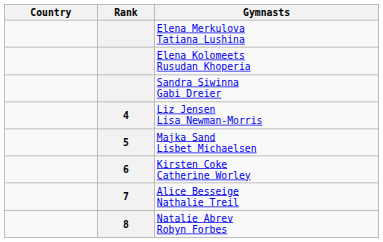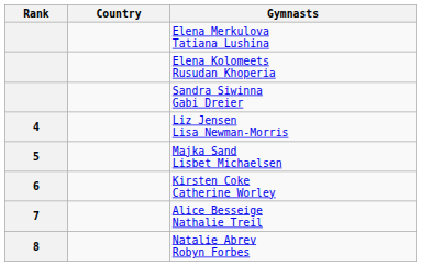columns swapped: Rank <-> Country
